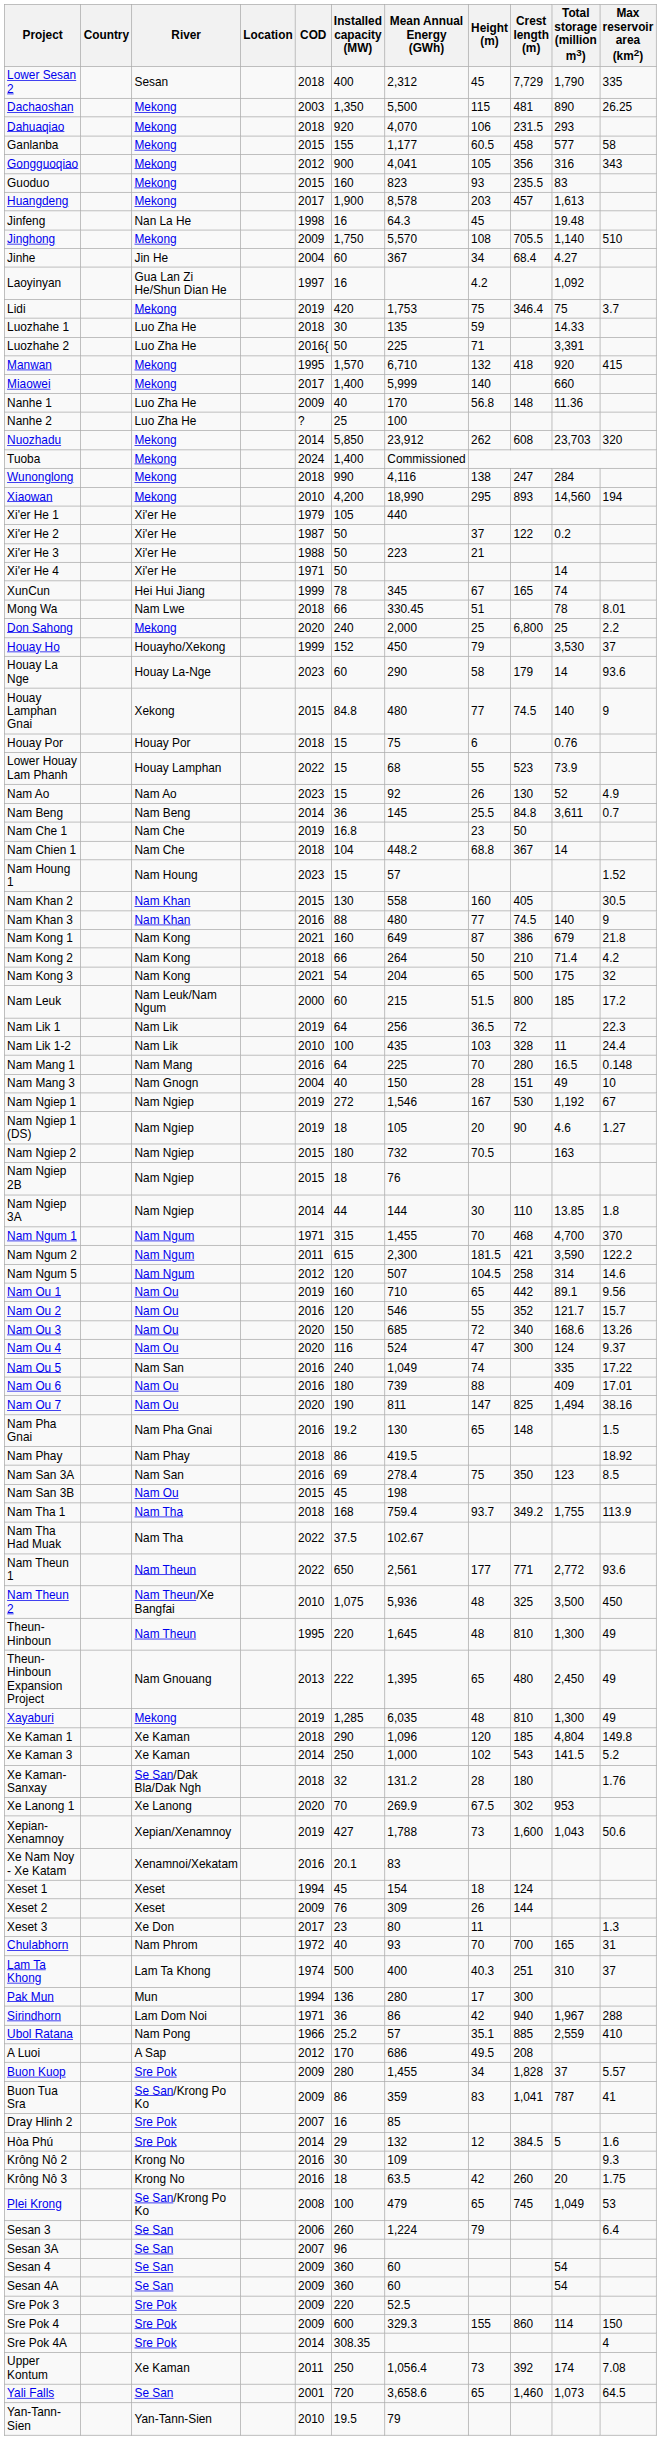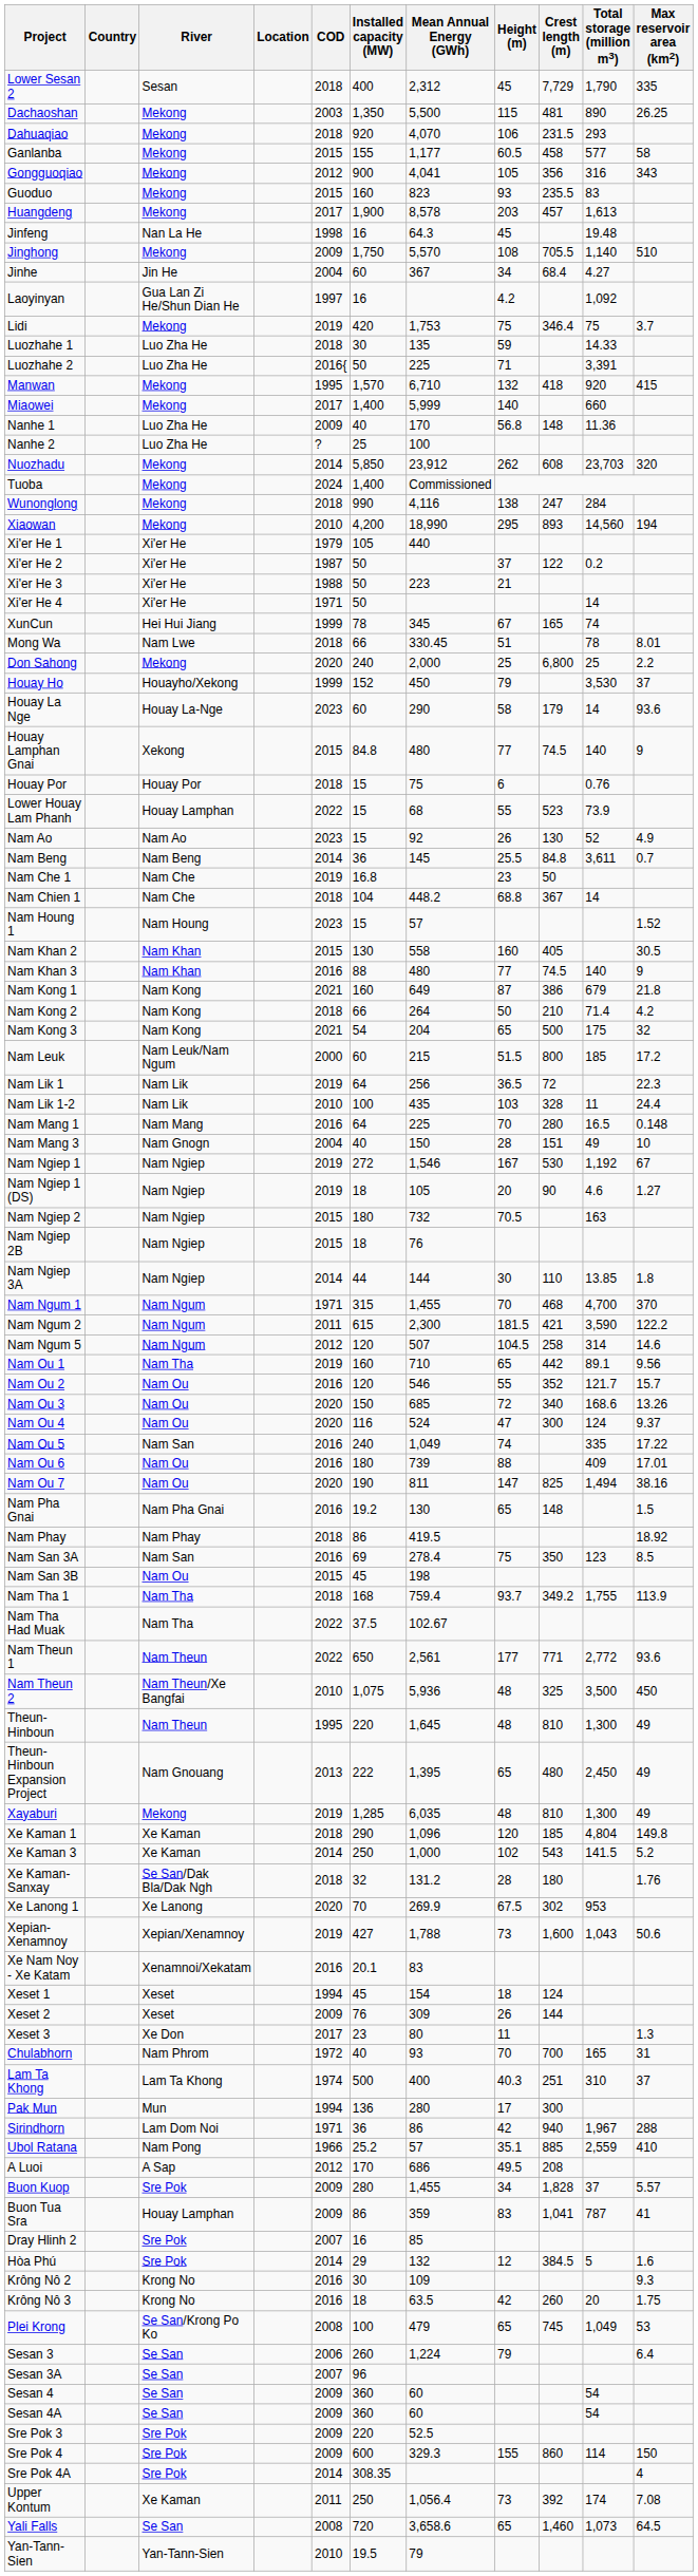Nam Ou 1 | River: Nam Ou -> Nam Tha
Buon Tua Sra | River: Se San/Krong Po Ko -> Houay Lamphan
Yali Falls | COD: 2001 -> 2008
